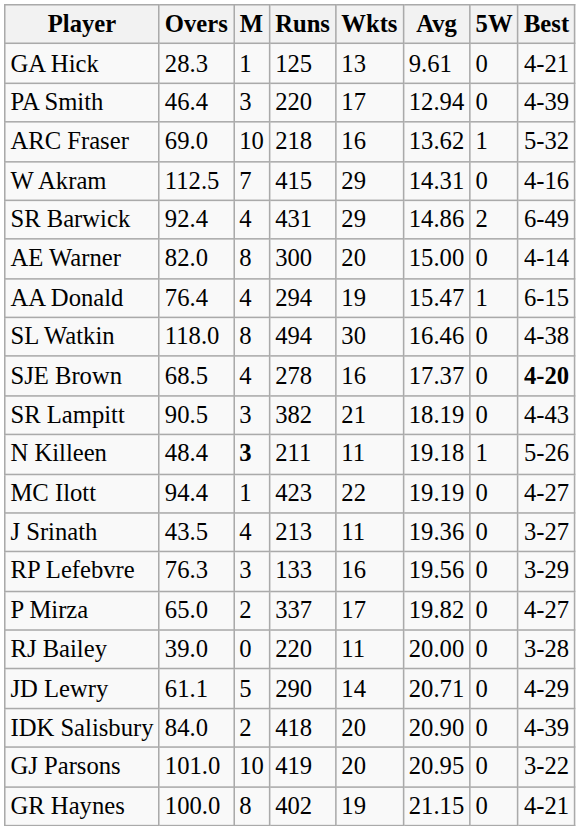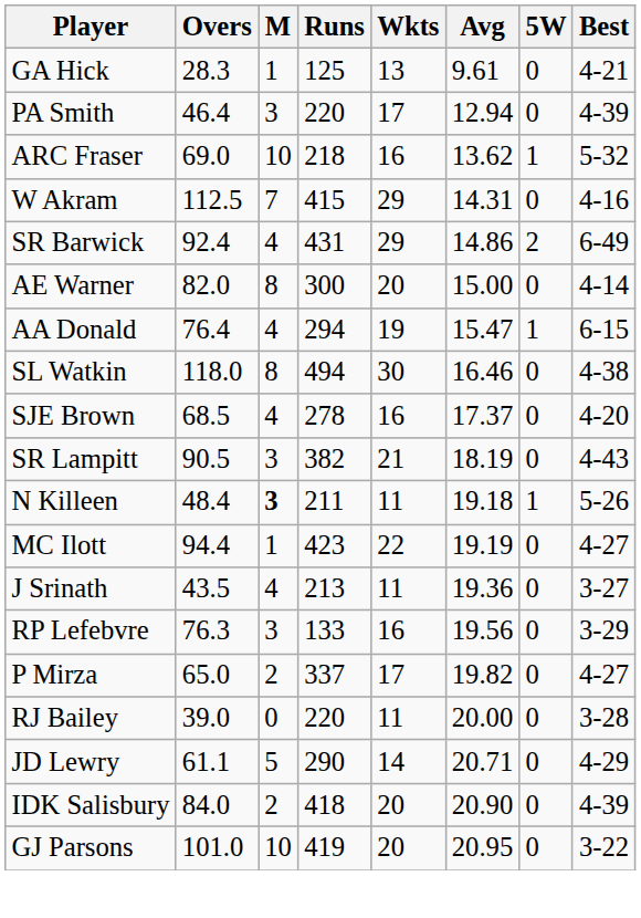SJE Brown | Best: bold -> normal
- row: GR Haynes | 100.0 | 8 | 402 | 19 | 21.15 | 0 | 4-21
